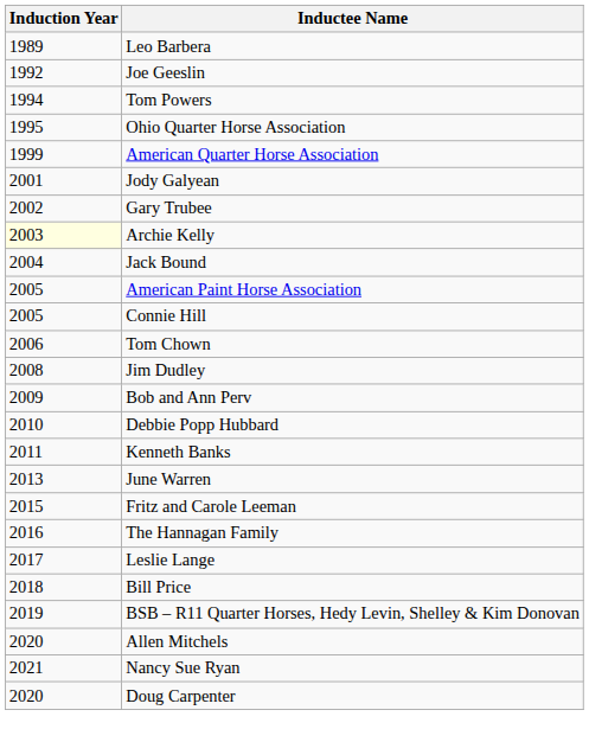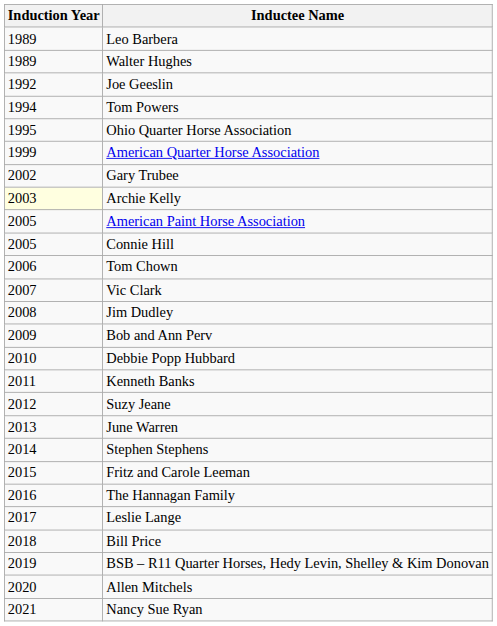+ row: 1989 | Walter Hughes
- row: 2001 | Jody Galyean
- row: 2004 | Jack Bound
+ row: 2007 | Vic Clark
+ row: 2012 | Suzy Jeane
+ row: 2014 | Stephen Stephens
- row: 2020 | Doug Carpenter
